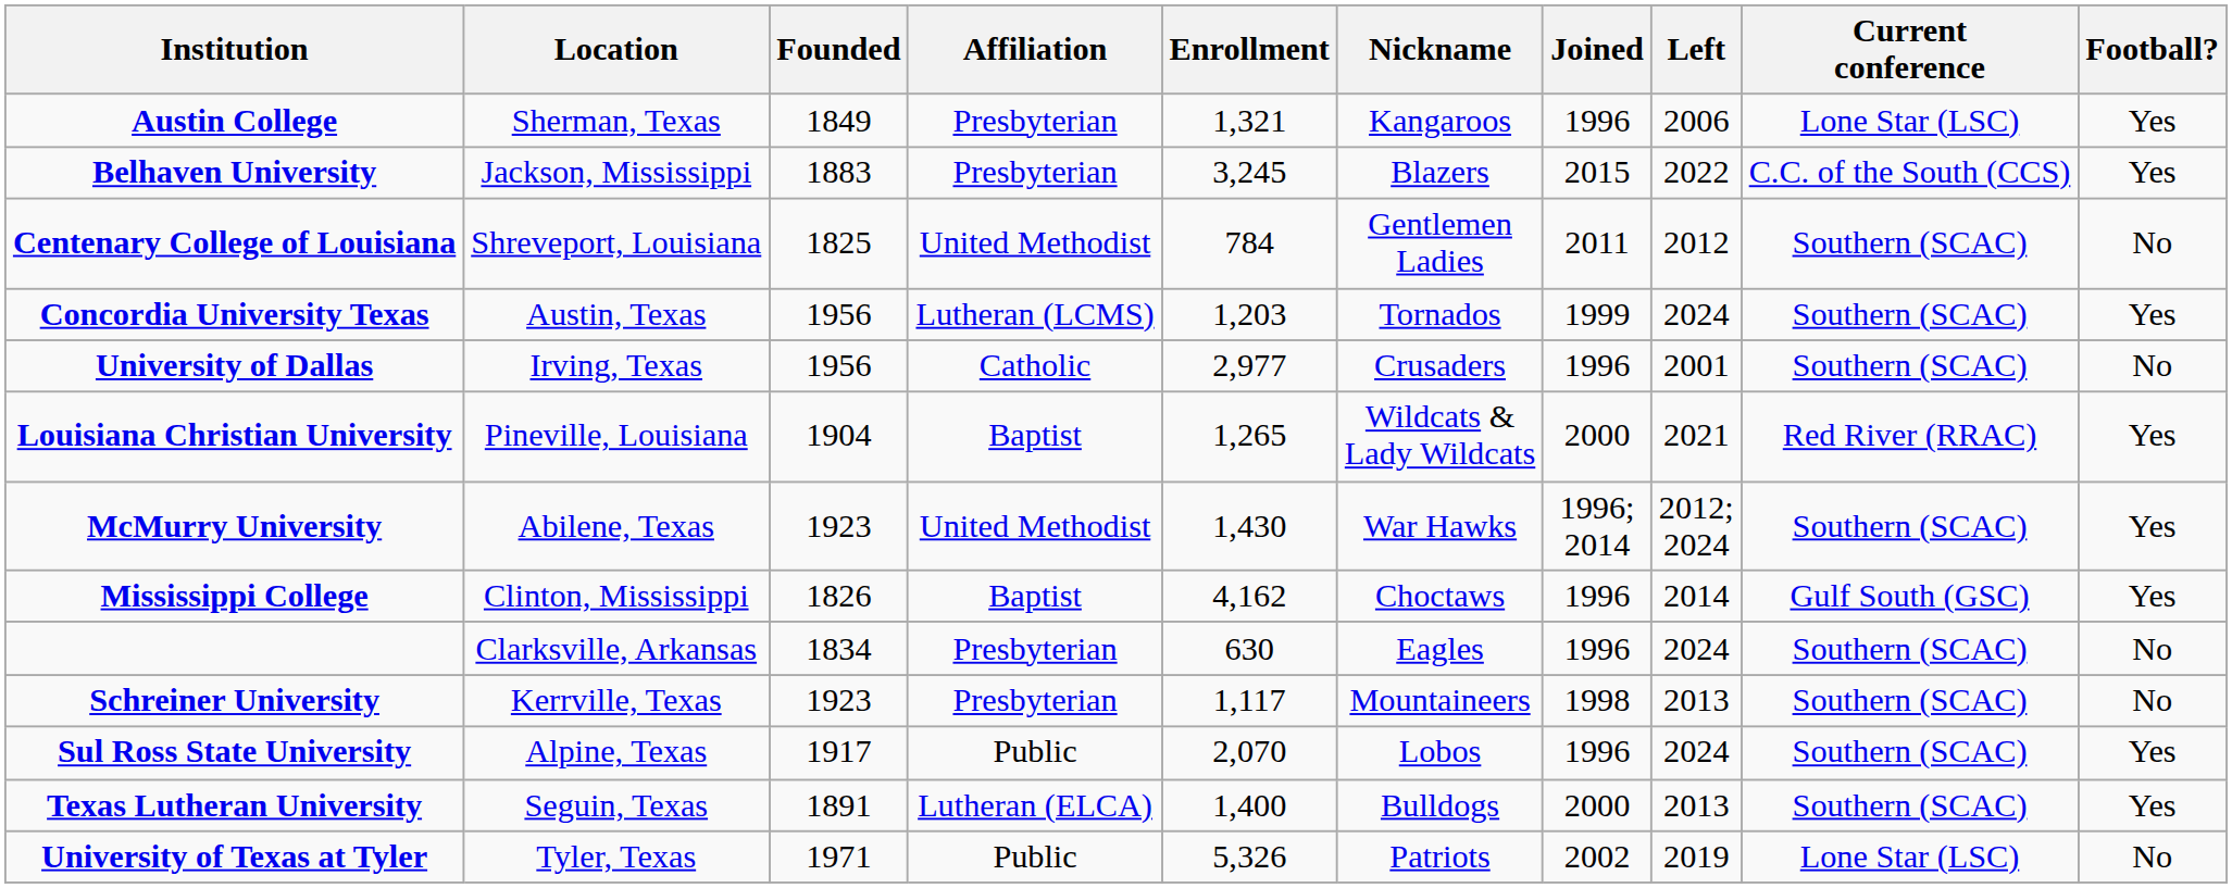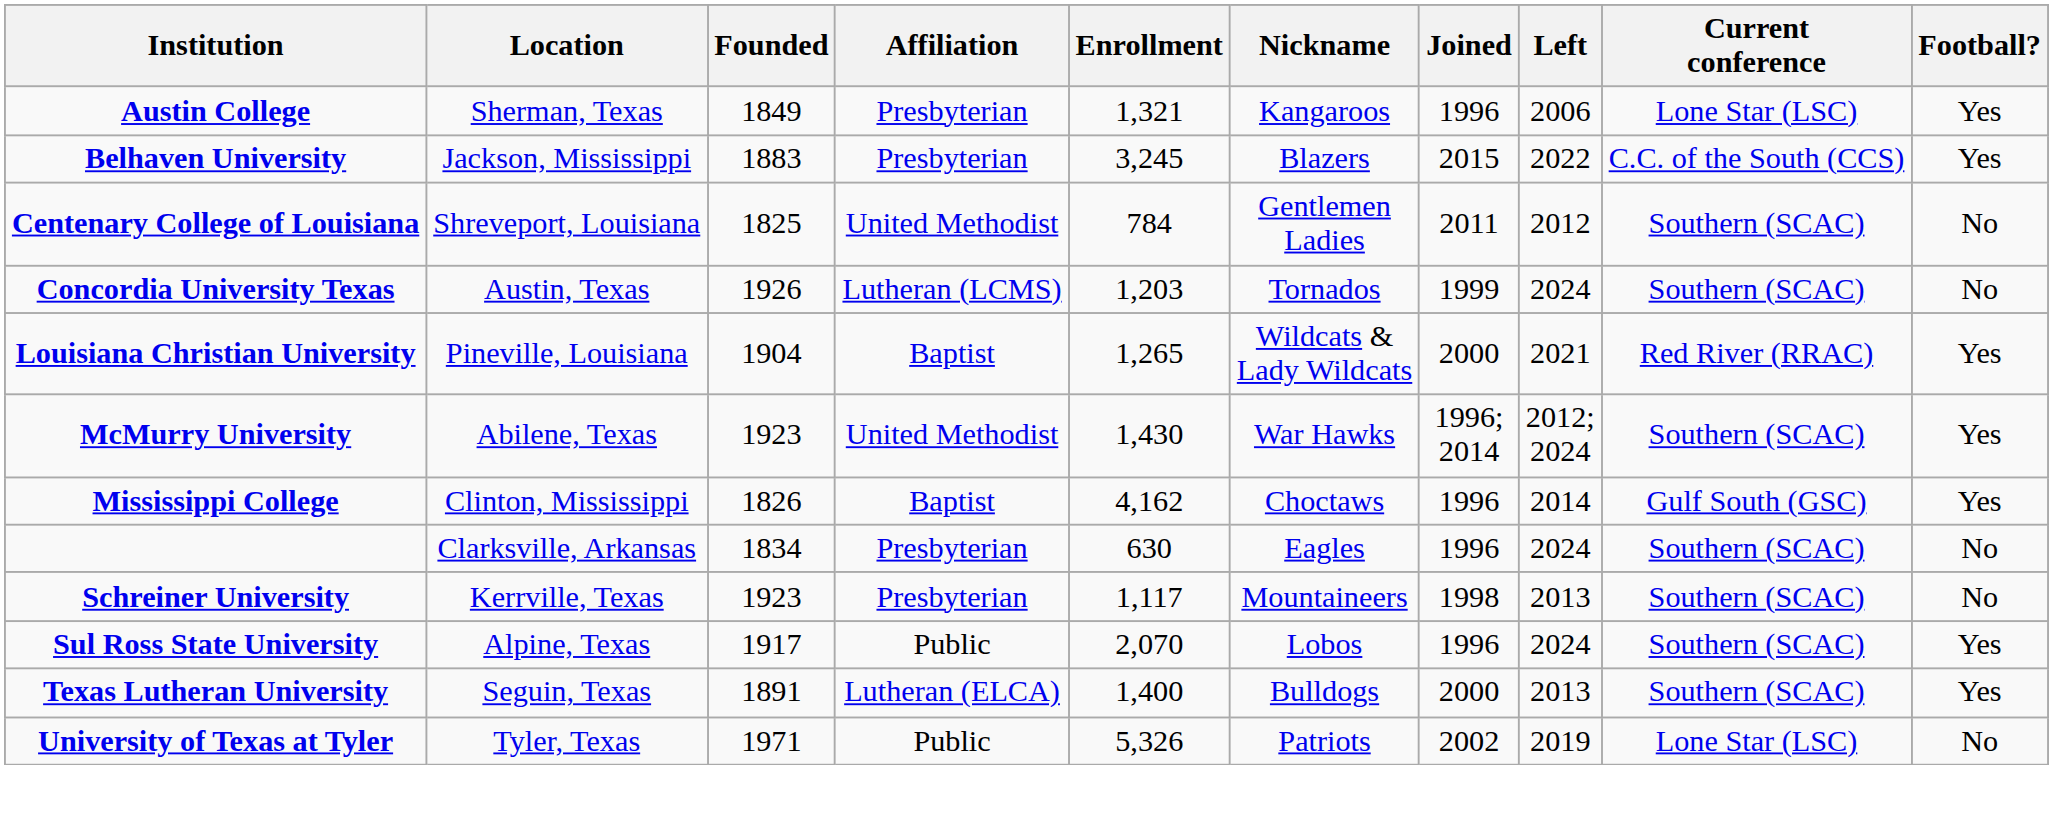Concordia University Texas | Founded: 1956 -> 1926
Concordia University Texas | Football?: Yes -> No
- row: University of Dallas | Irving, Texas | 1956 | Catholic | 2,977 | Crusaders | 1996 | 2001 | Southern (SCAC) | No
